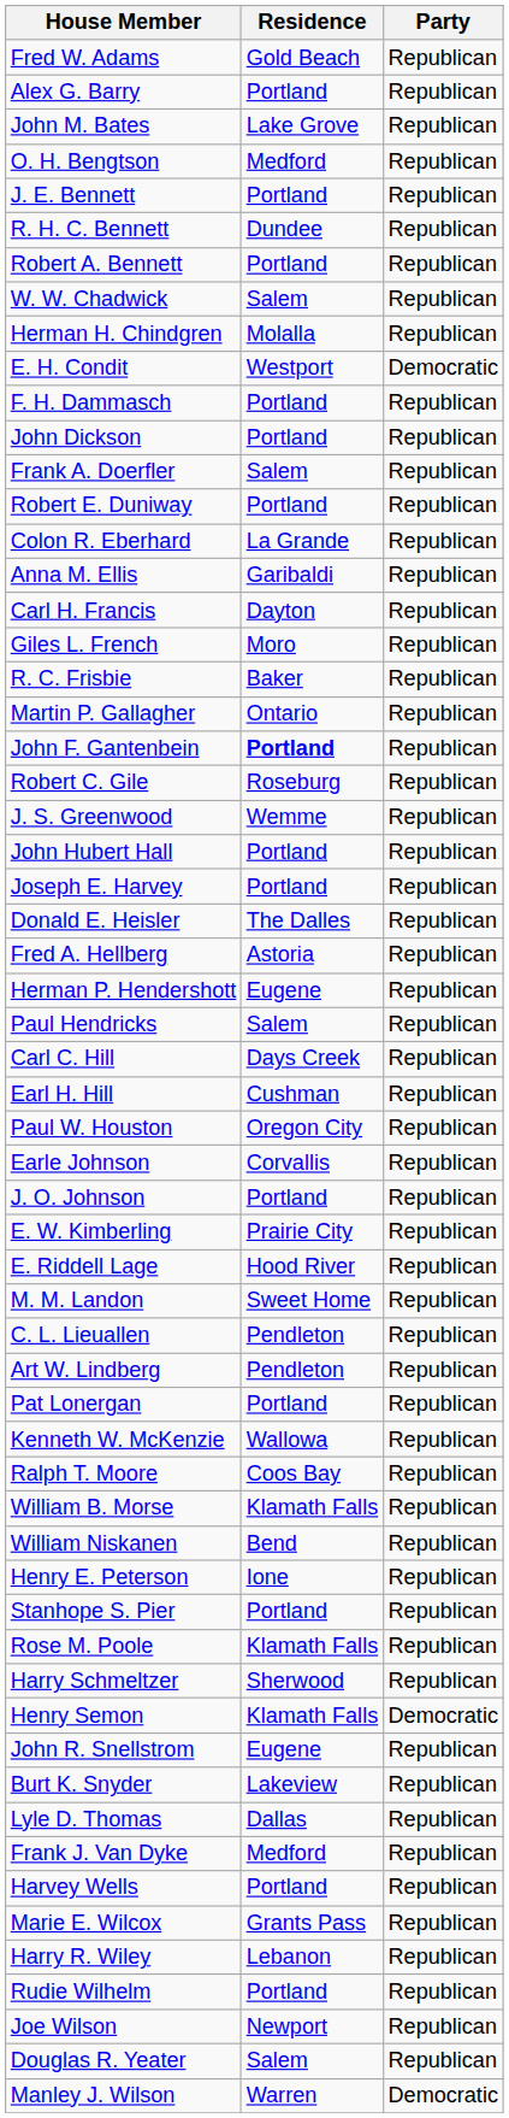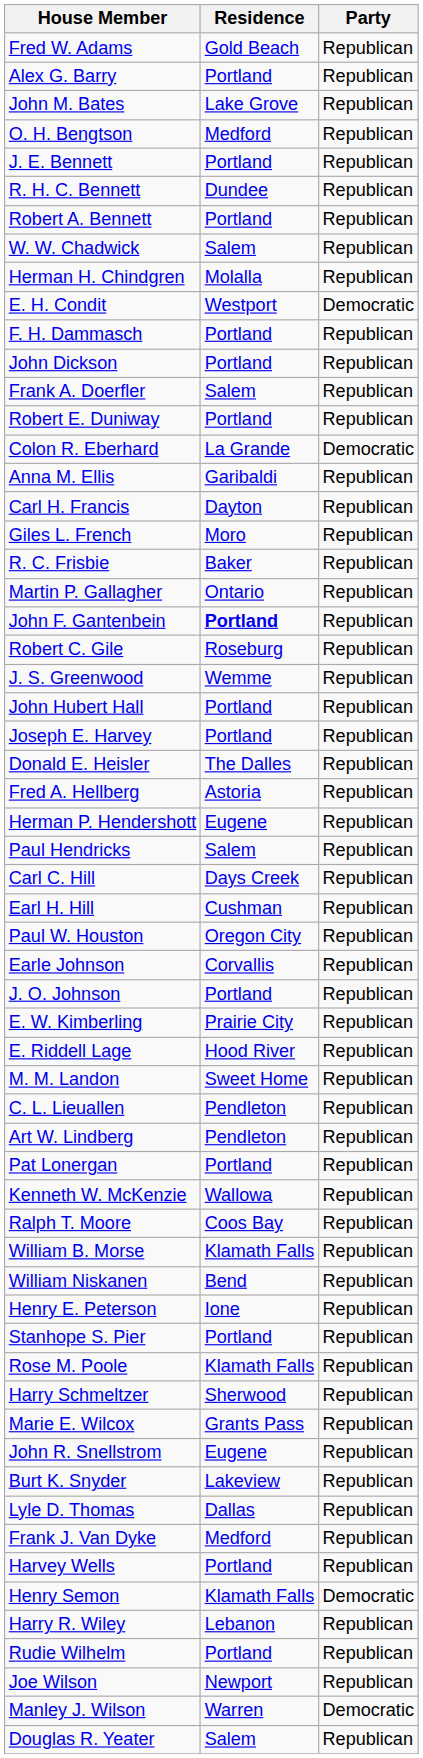Colon R. Eberhard | Party: Republican -> Democratic
rows swapped: Henry Semon <-> Marie E. Wilcox
rows swapped: Manley J. Wilson <-> Douglas R. Yeater
